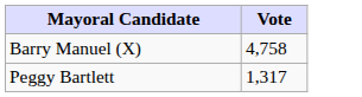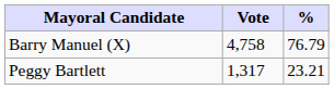+ column: % | 76.79 | 23.21
